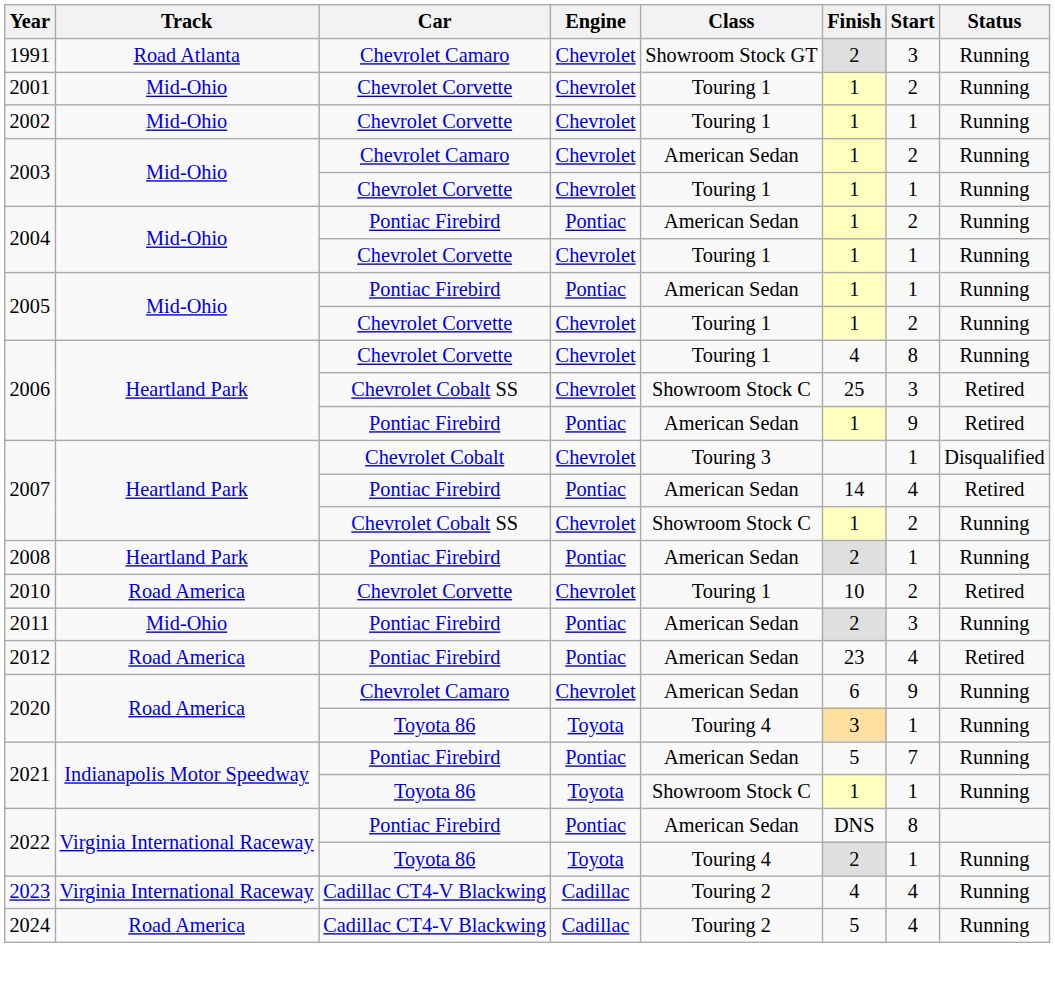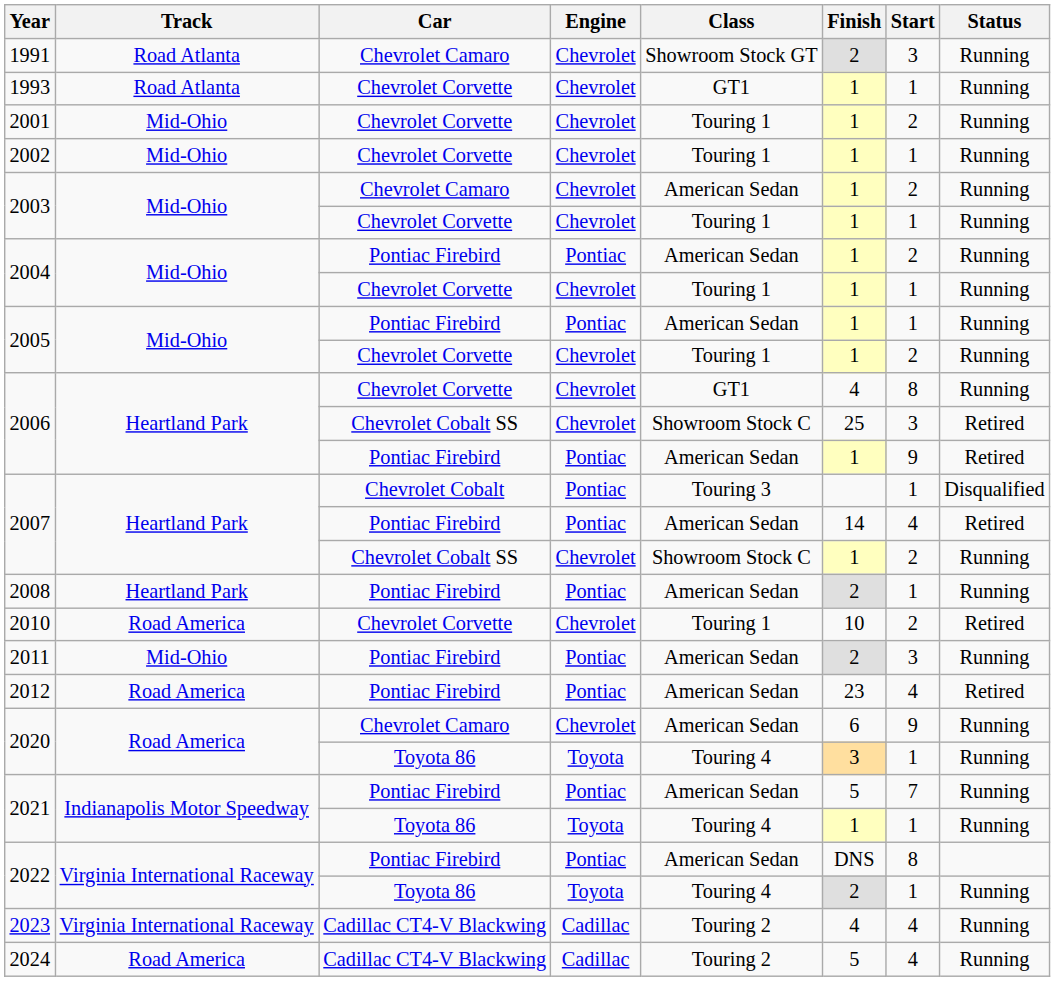+ row: 1993 | Road Atlanta | Chevrolet Corvette | Chevrolet | GT1 | 1 | 1 | Running
2006 / Chevrolet Corvette | Class: Touring 1 -> GT1
2007 / Chevrolet Cobalt | Engine: Chevrolet -> Pontiac
2021 / Toyota 86 | Class: Showroom Stock C -> Touring 4
